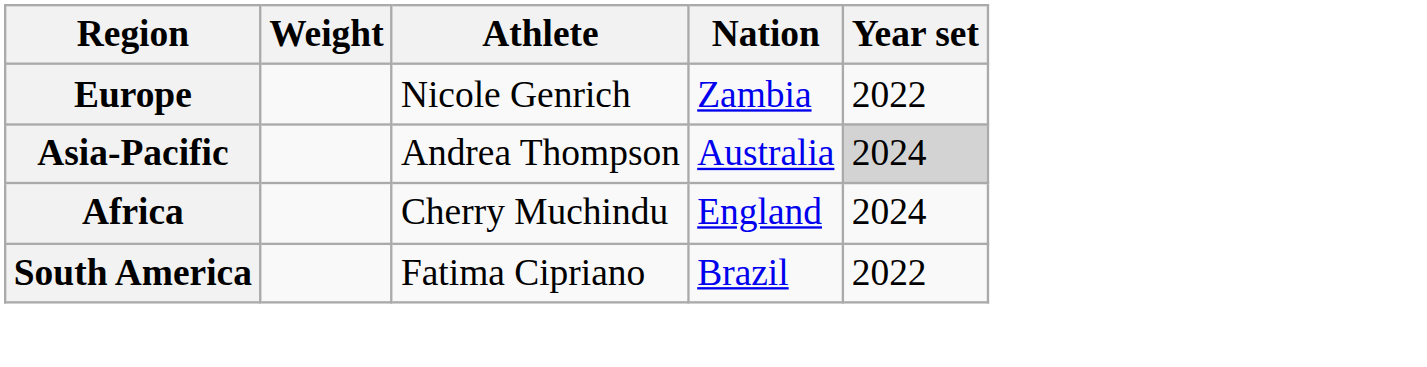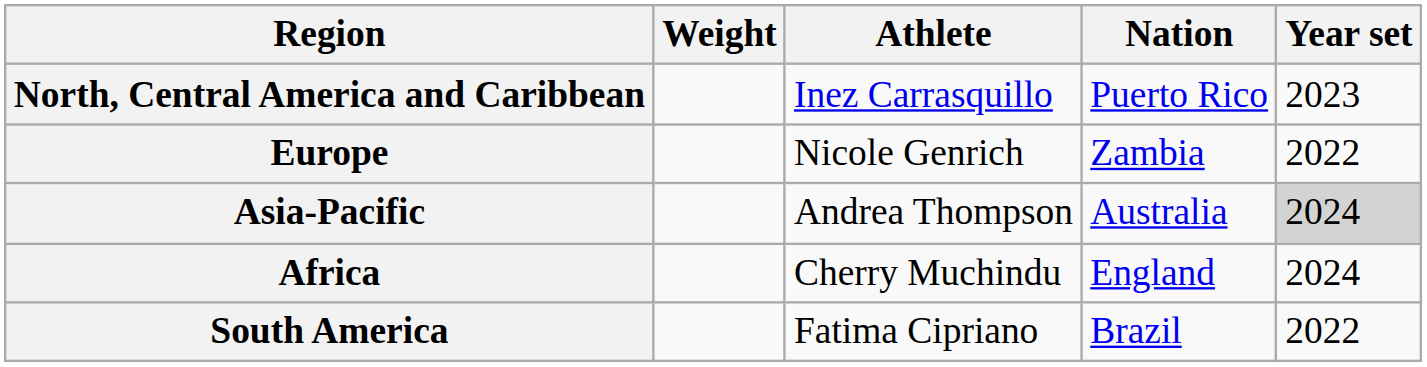+ row: North, Central America and Caribbean | Inez Carrasquillo | Puerto Rico | 2023
